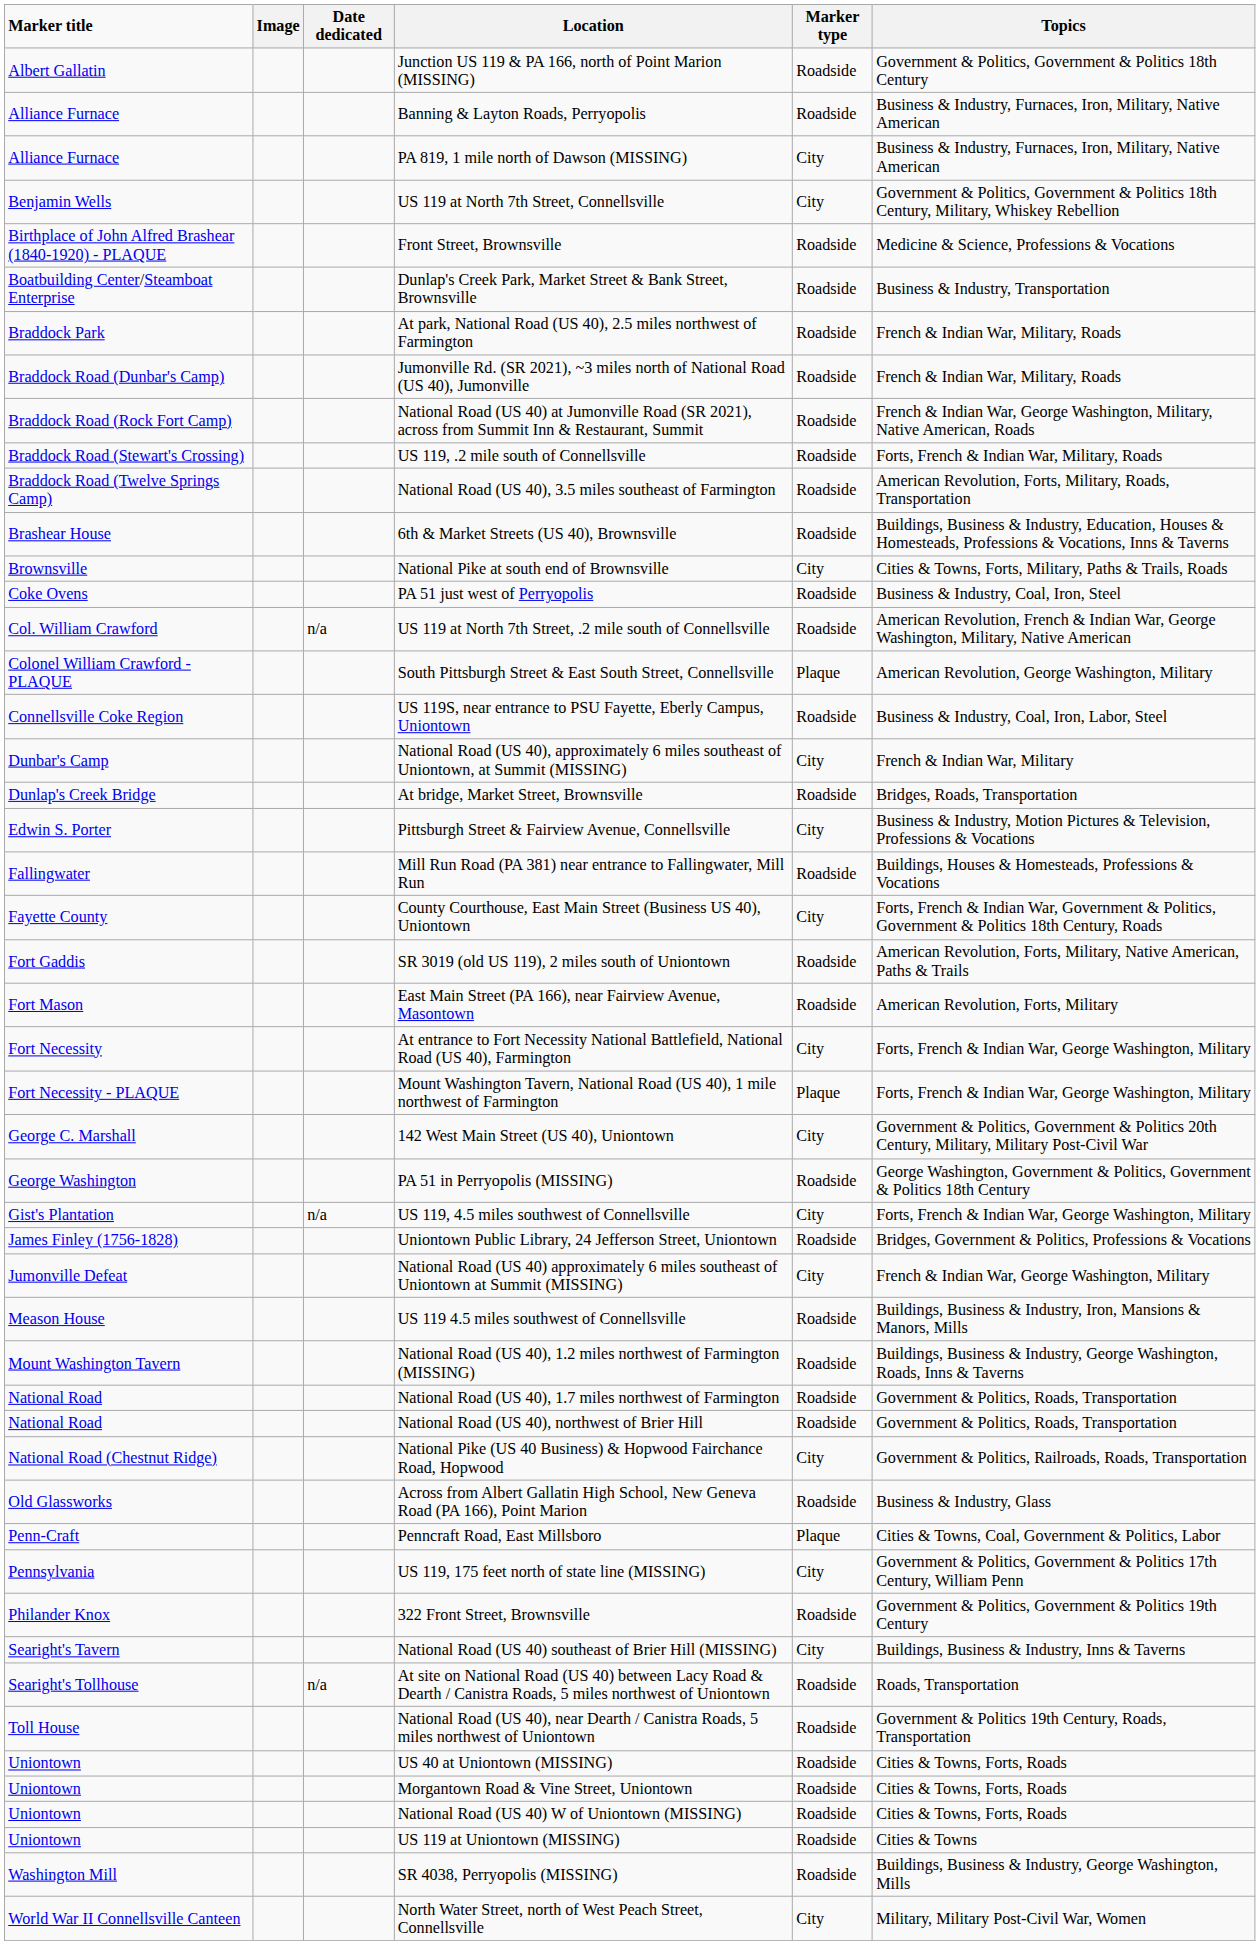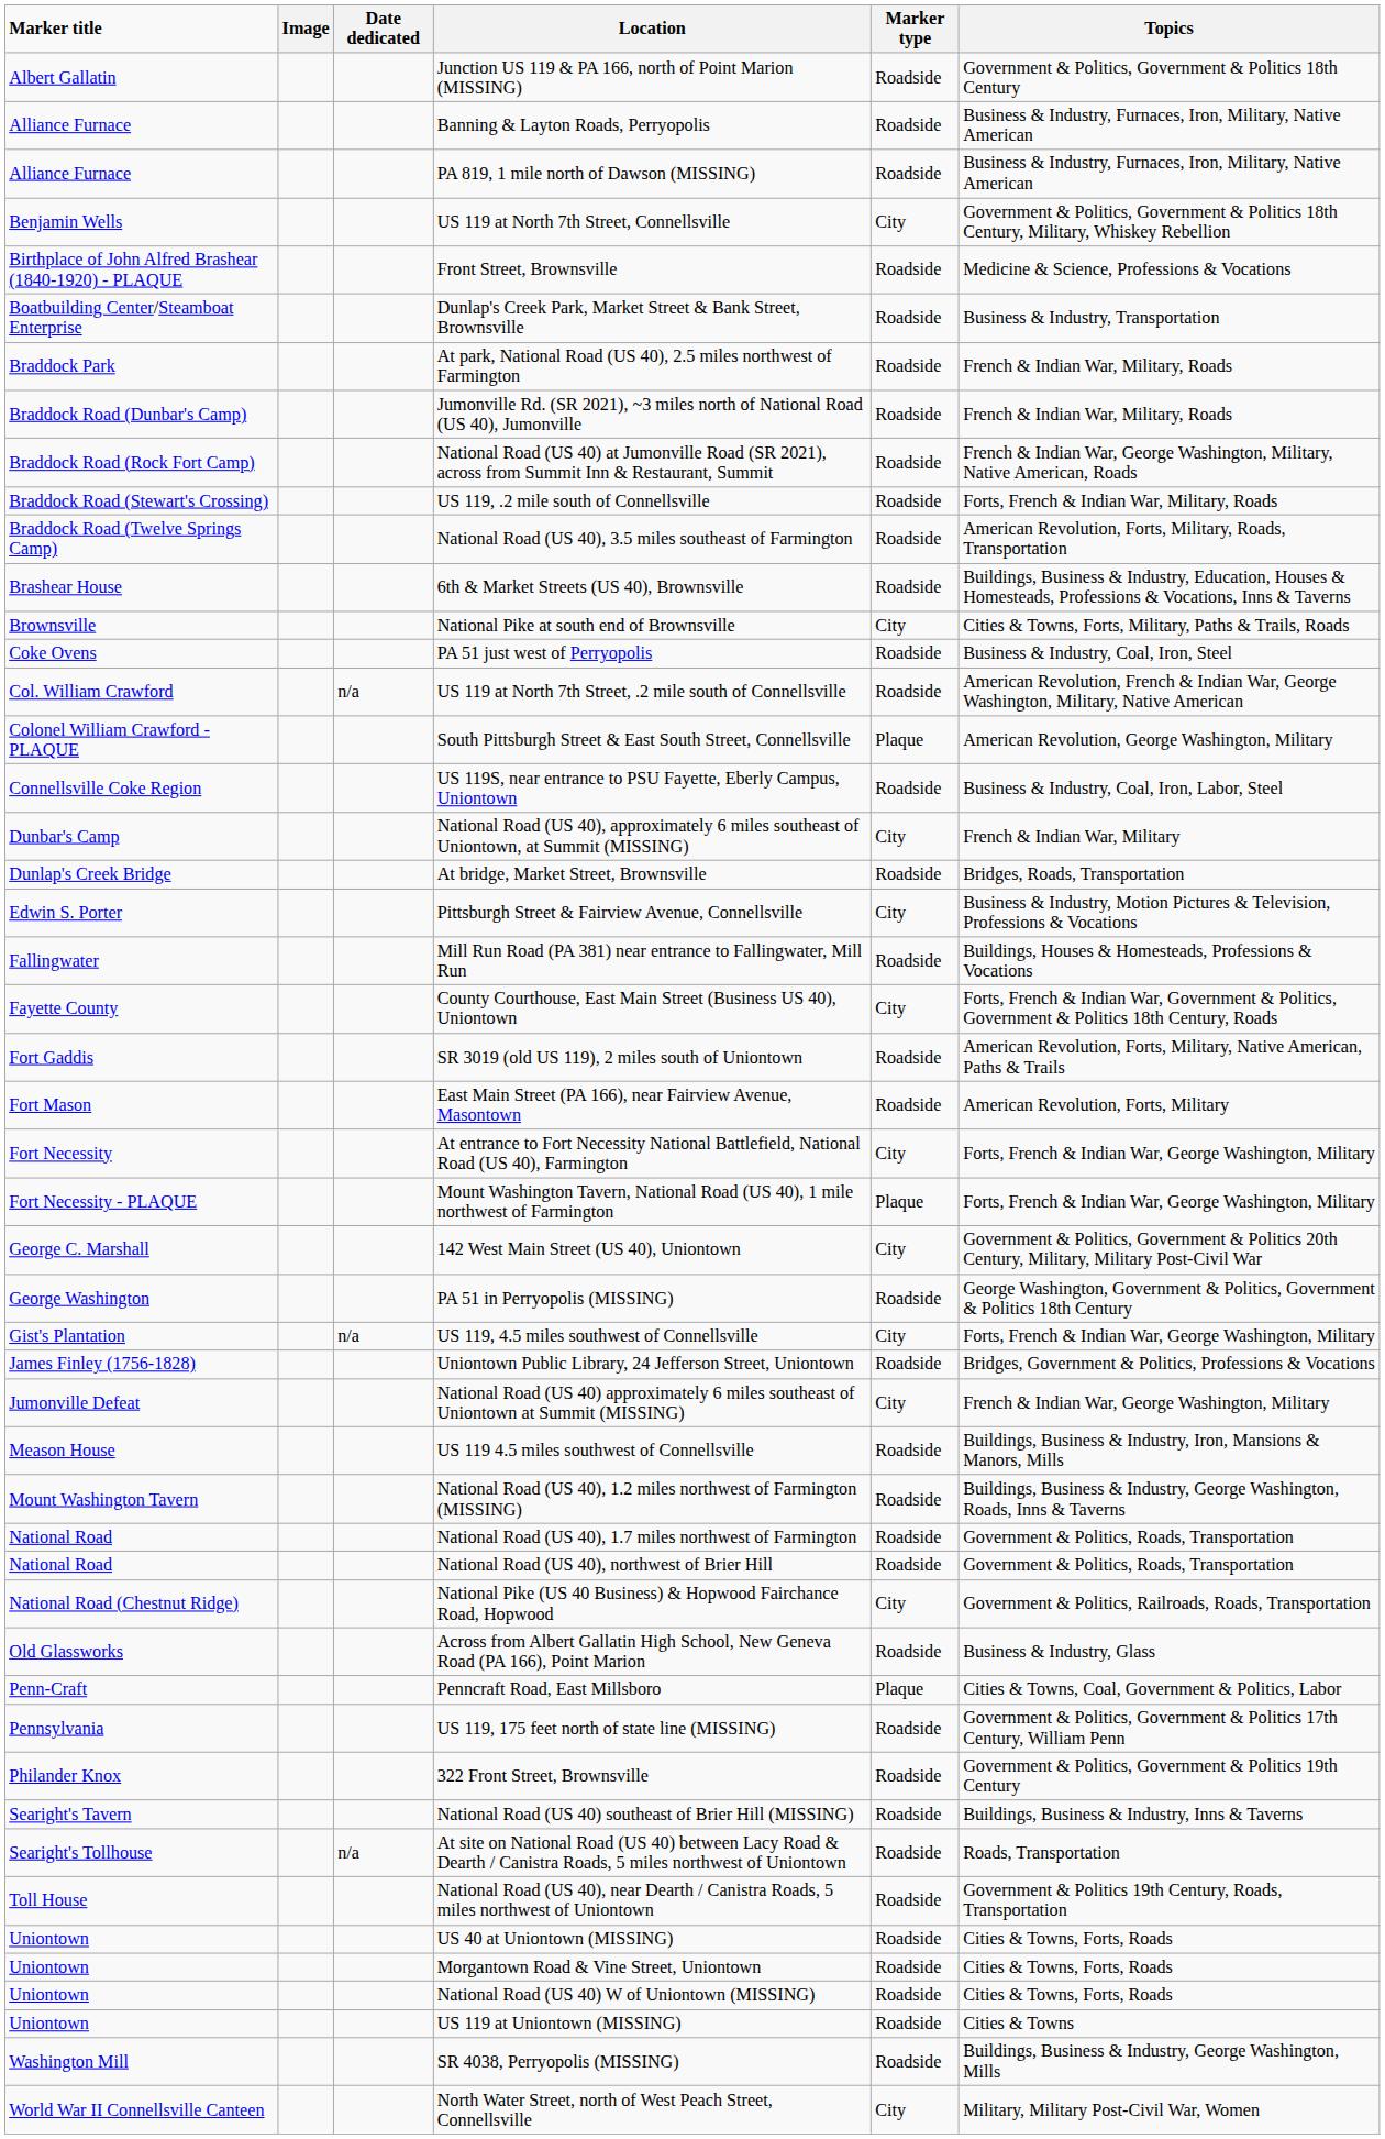PA 819, 1 mile north of Dawson (MISSING) | Marker type: City -> Roadside
US 119, 175 feet north of state line (MISSING) | Marker type: City -> Roadside
National Road (US 40) southeast of Brier Hill (MISSING) | Marker type: City -> Roadside
